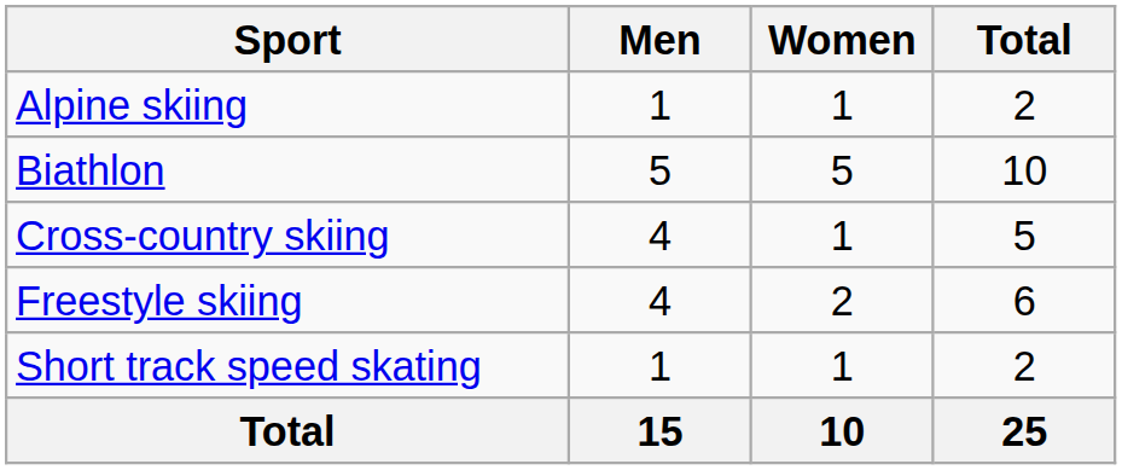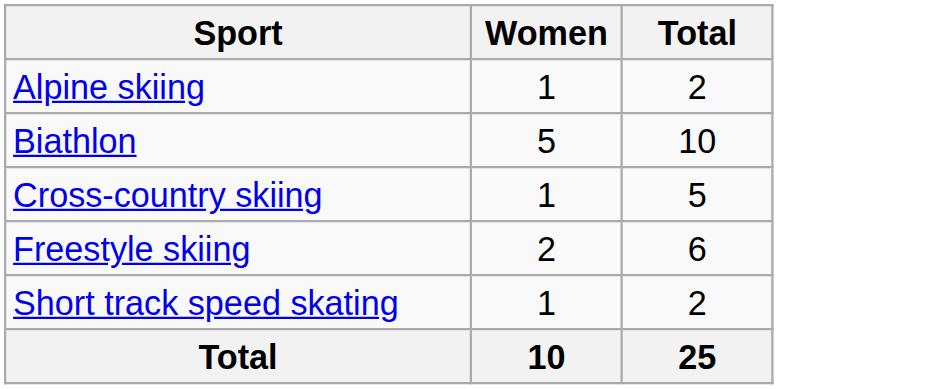- column: Men | 1 | 5 | 4 | 4 | 1 | 15
